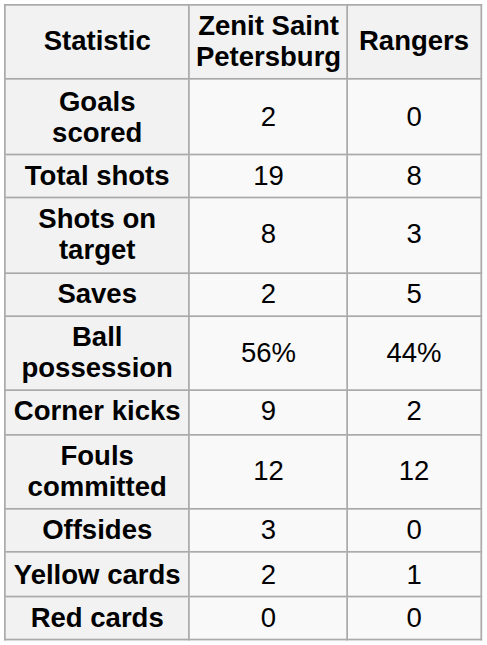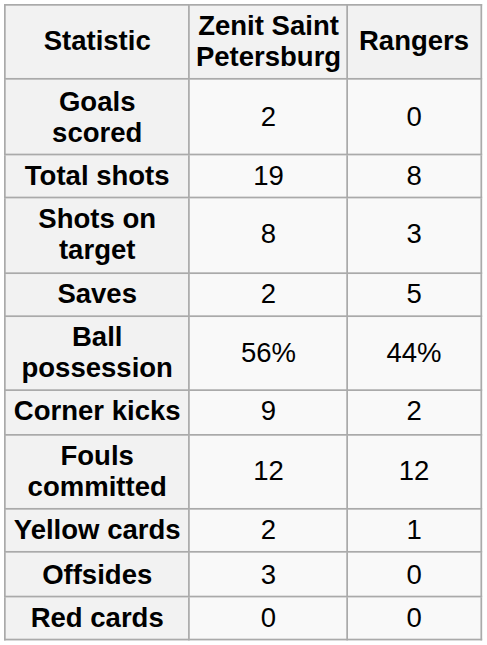rows swapped: Offsides <-> Yellow cards
